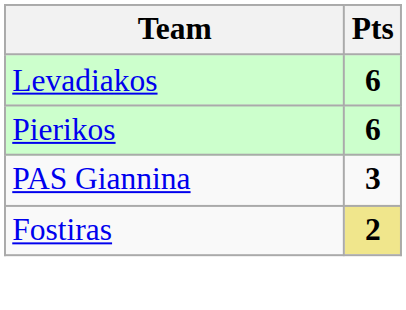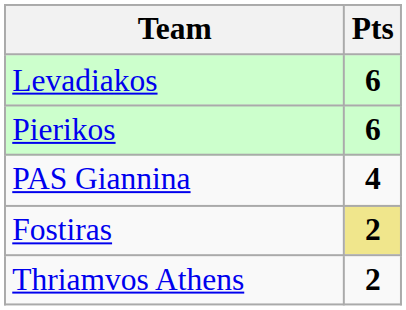PAS Giannina | Pts: 3 -> 4
+ row: Thriamvos Athens | 2
